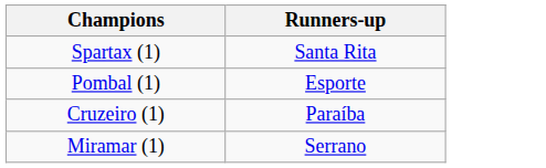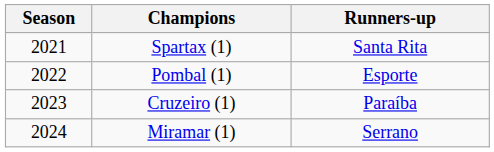+ column: Season | 2021 | 2022 | 2023 | 2024
